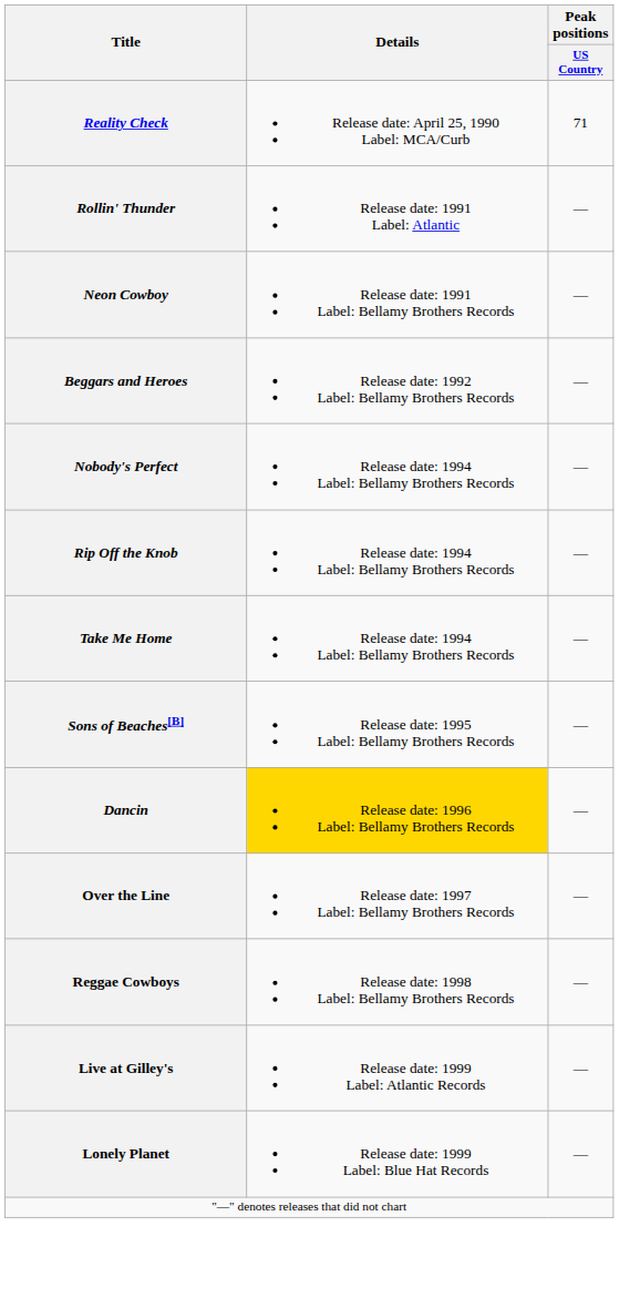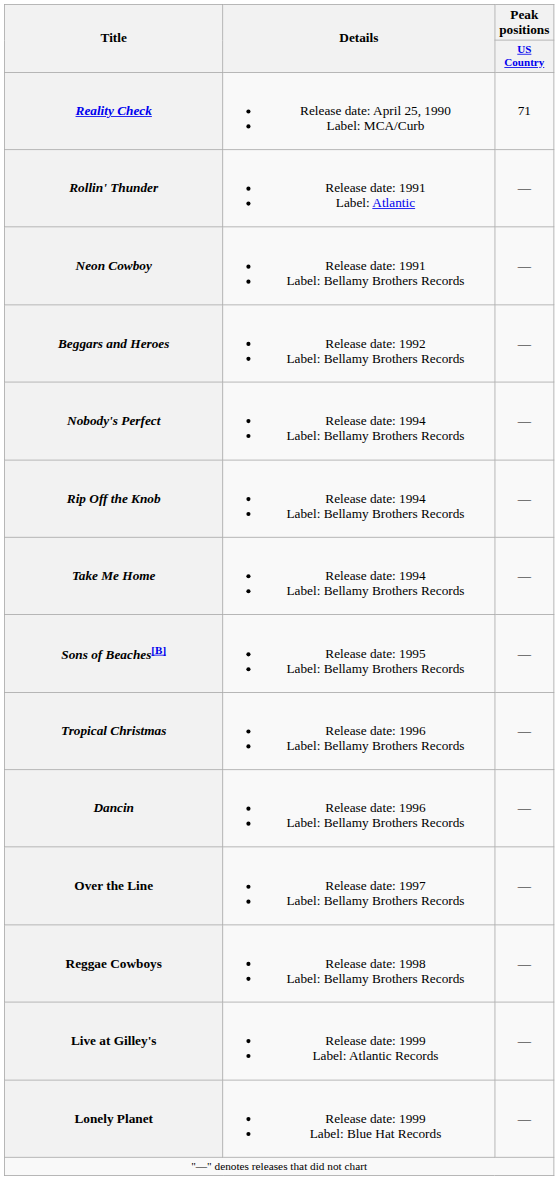+ row: Tropical Christmas | Release date: 1996 Label: Bellamy Brothers Records | —
Dancin | Details: gold background -> no background
